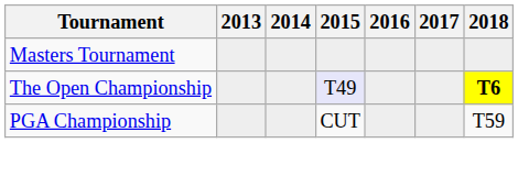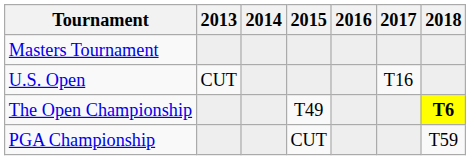+ row: U.S. Open | CUT | T16
The Open Championship | 2015: lavender background -> no background
